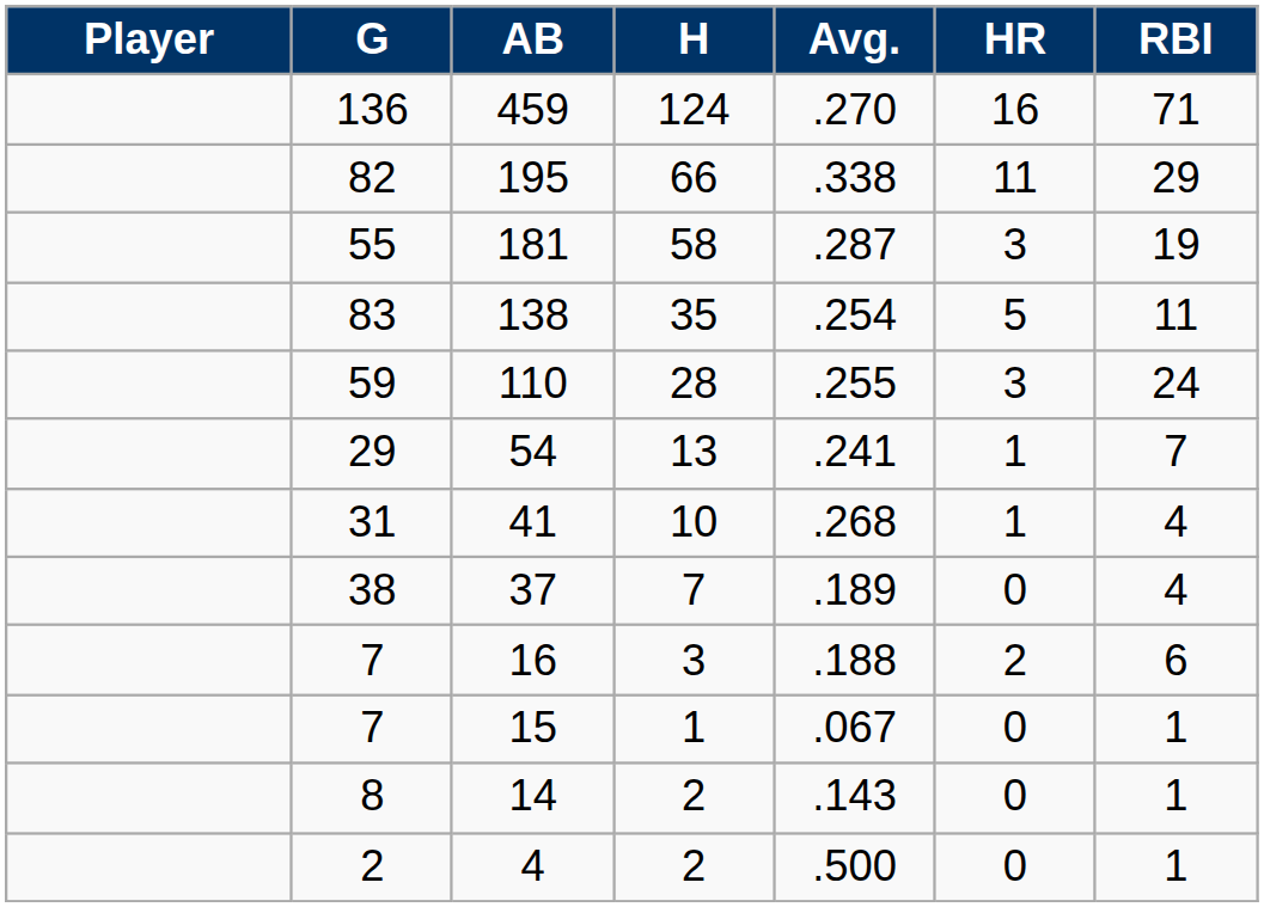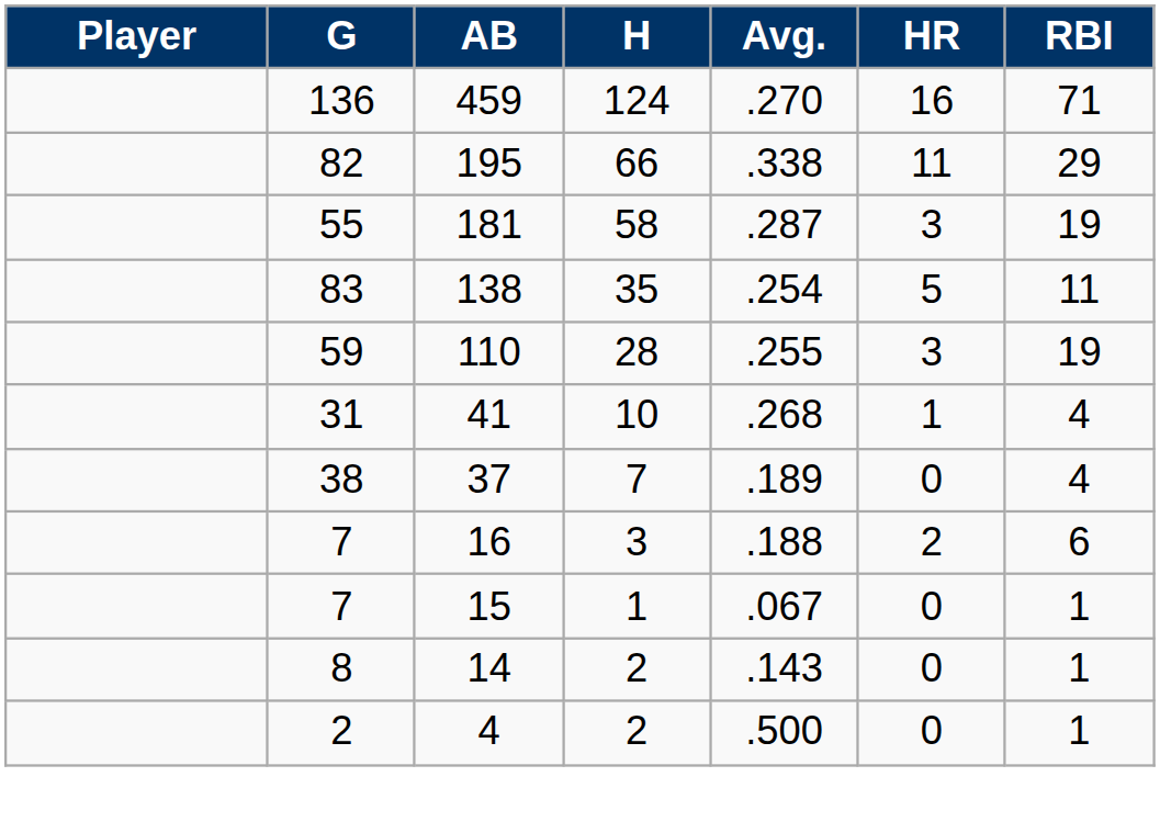110 | RBI: 24 -> 19
- row: 29 | 54 | 13 | .241 | 1 | 7
